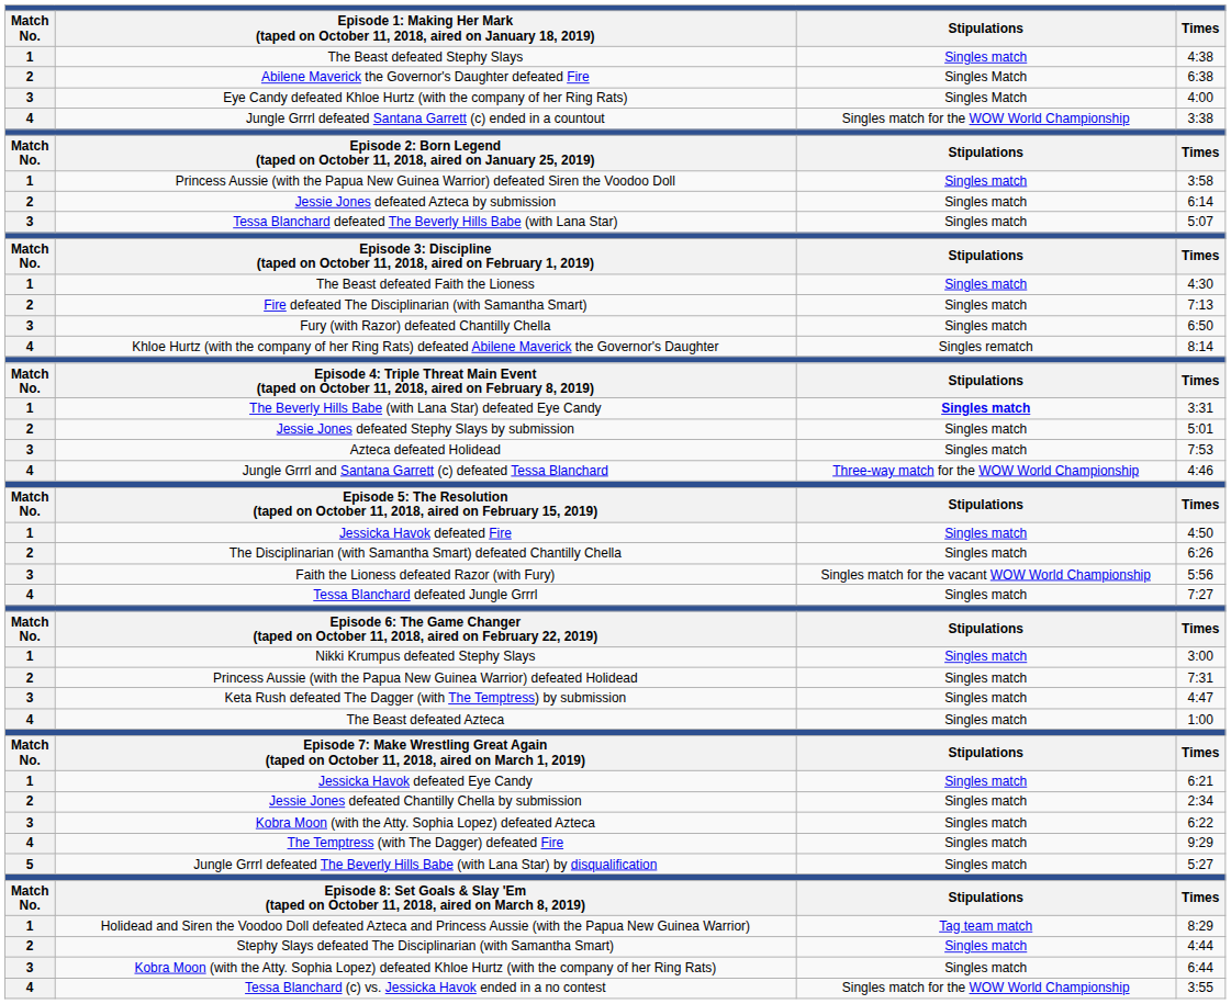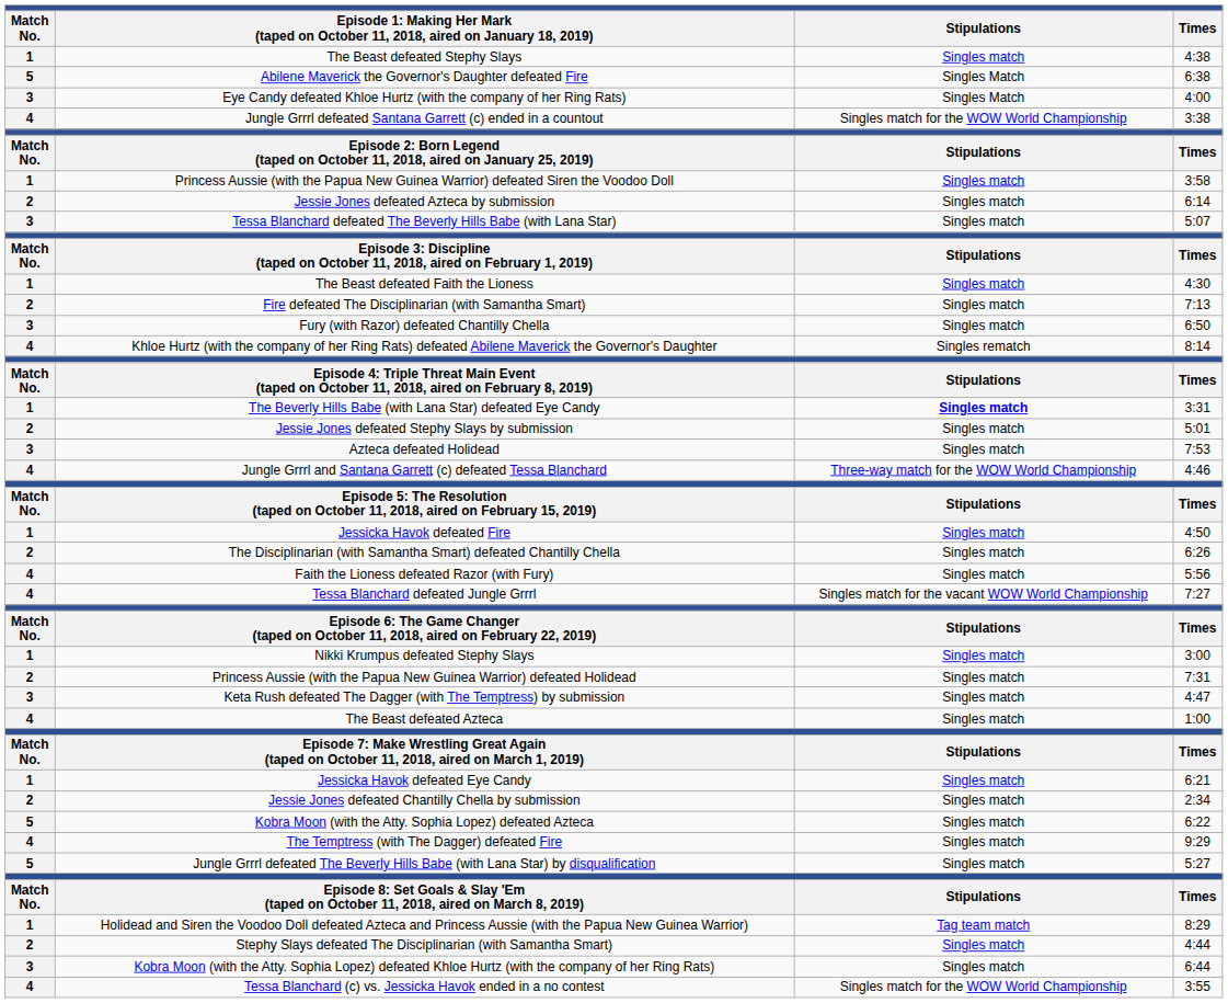Abilene Maverick the Governor's Daughter defeated Fire | column 1: 2 -> 5
Faith the Lioness defeated Razor (with Fury) | column 1: 3 -> 4
Faith the Lioness defeated Razor (with Fury) | column 3: Singles match for the vacant WOW World Championship -> Singles match
Tessa Blanchard defeated Jungle Grrrl | column 3: Singles match -> Singles match for the vacant WOW World Championship
Kobra Moon (with the Atty. Sophia Lopez) defeated Azteca | column 1: 3 -> 5
